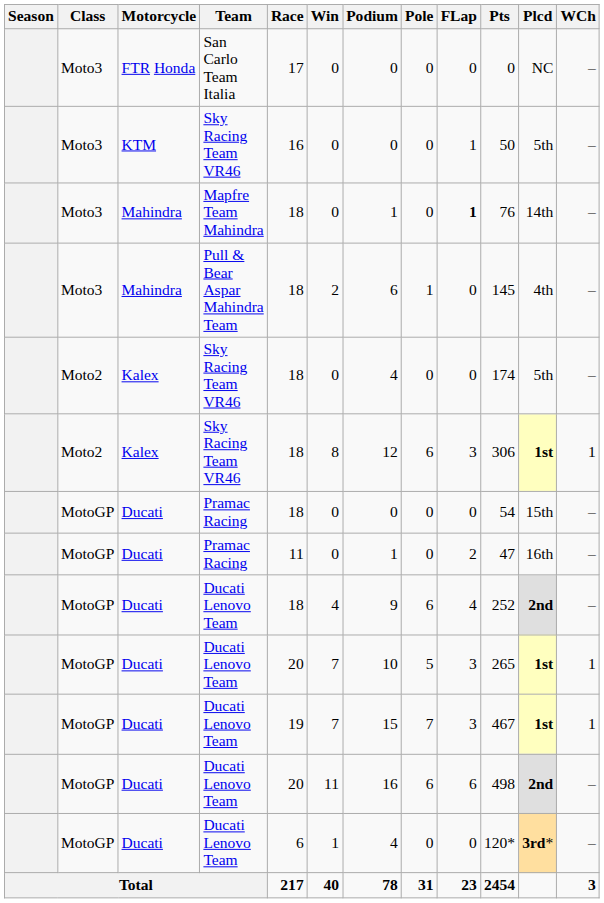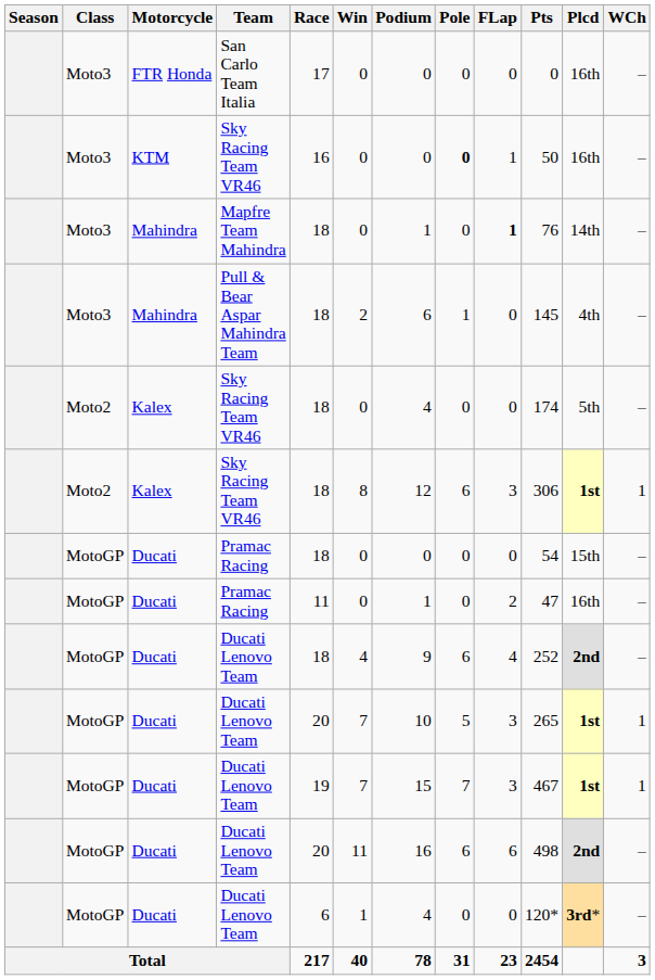San Carlo Team Italia | Plcd: NC -> 16th
KTM / Sky Racing Team VR46 | Pole: normal -> bold
KTM / Sky Racing Team VR46 | Plcd: 5th -> 16th
